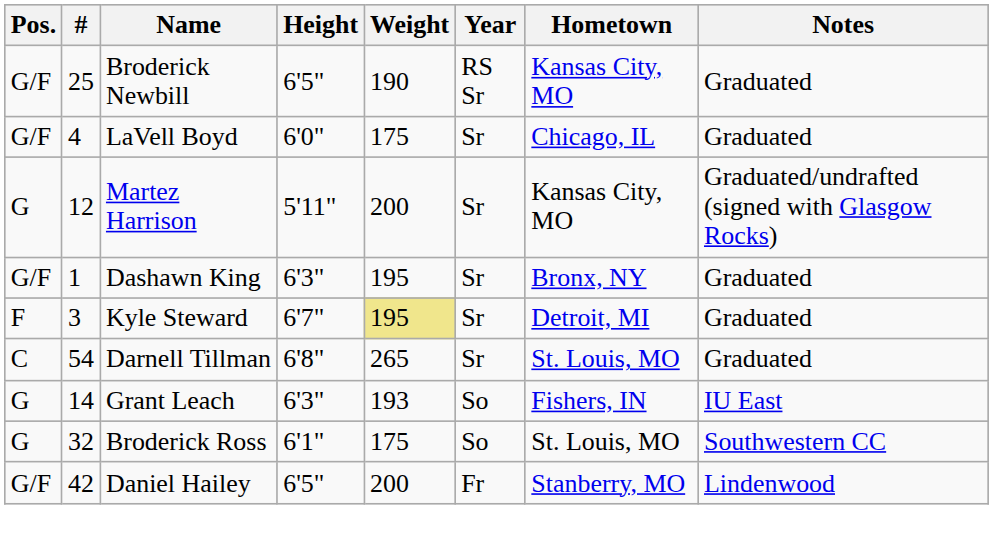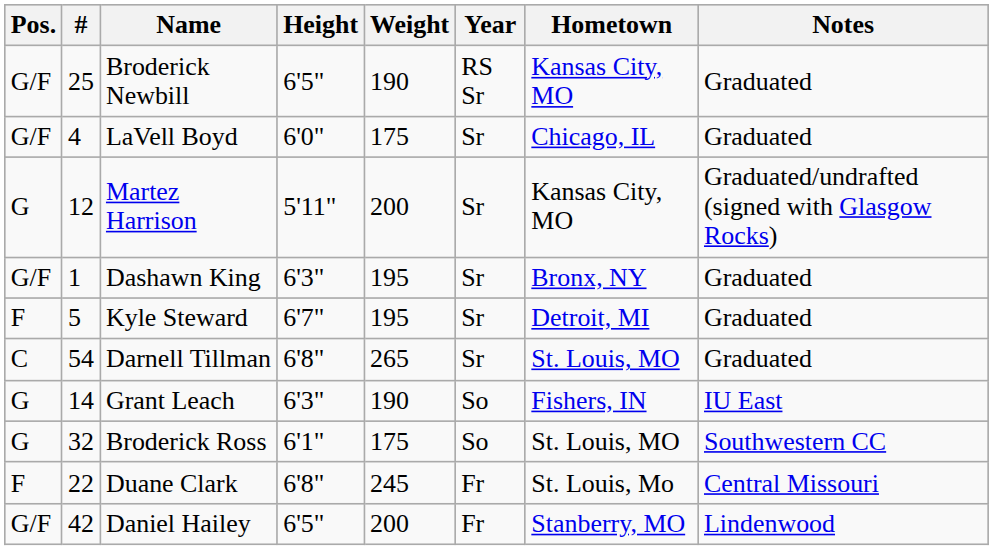Kyle Steward | #: 3 -> 5
Kyle Steward | Weight: khaki background -> no background
Grant Leach | Weight: 193 -> 190
+ row: F | 22 | Duane Clark | 6'8" | 245 | Fr | St. Louis, Mo | Central Missouri
